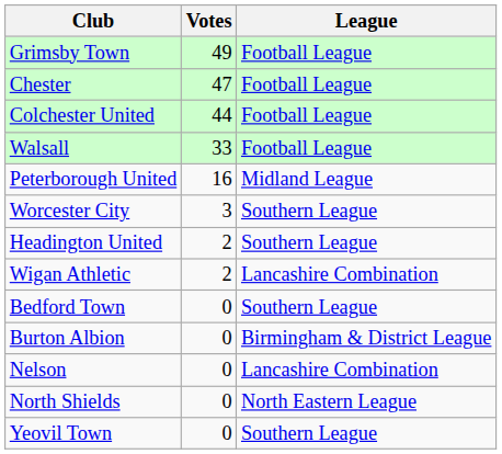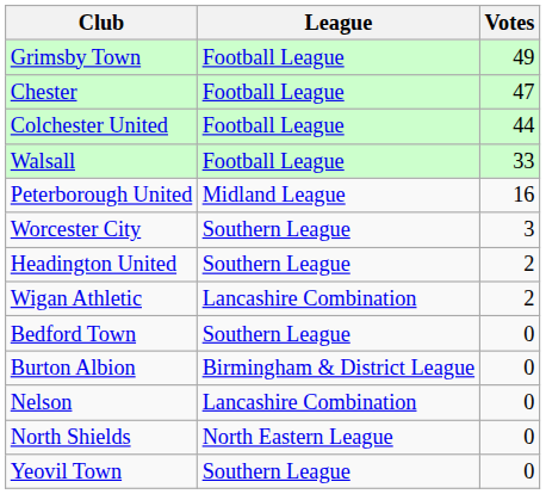columns swapped: League <-> Votes
